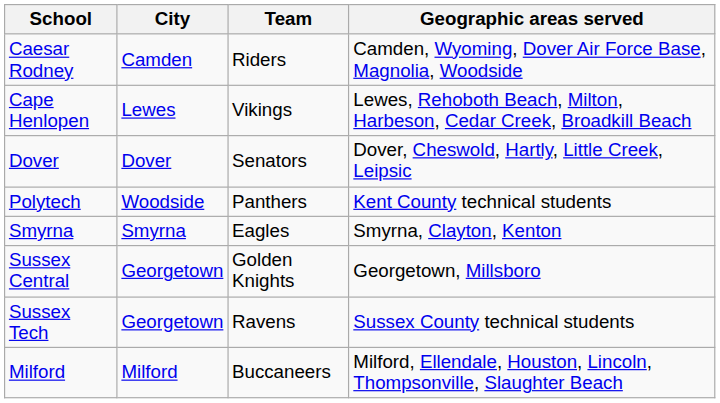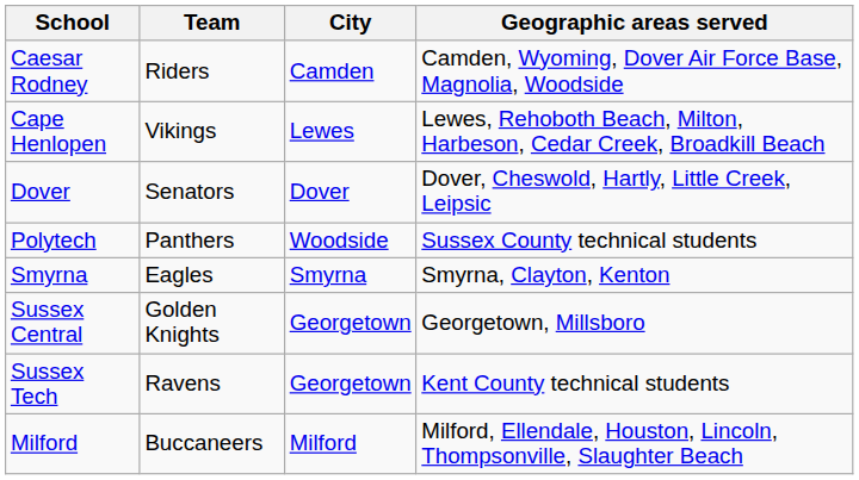columns swapped: Team <-> City
Polytech | Geographic areas served: Kent County technical students -> Sussex County technical students
Sussex Tech | Geographic areas served: Sussex County technical students -> Kent County technical students
